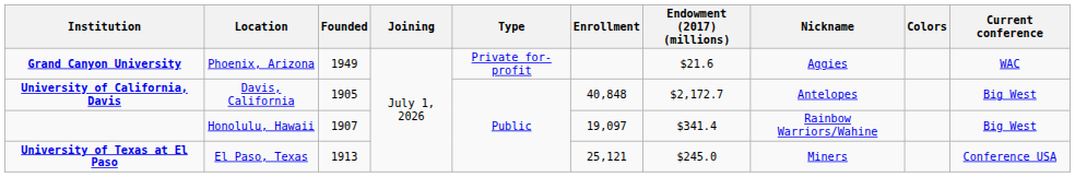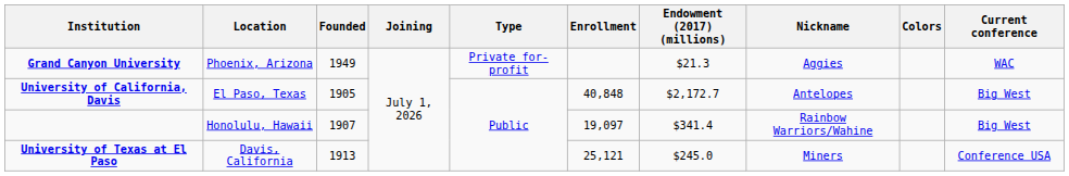Grand Canyon University | Endowment (2017) (millions): $21.6 -> $21.3
University of California, Davis | Location: Davis, California -> El Paso, Texas
University of Texas at El Paso | Location: El Paso, Texas -> Davis, California
